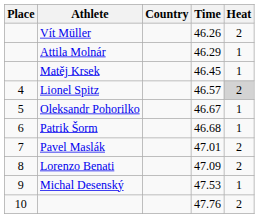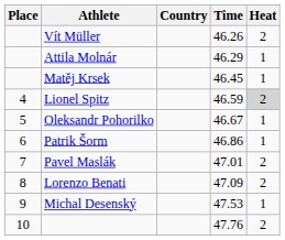Lionel Spitz | Time: 46.57 -> 46.59
Patrik Šorm | Time: 46.68 -> 46.86
